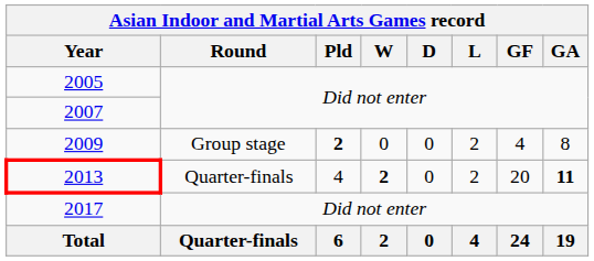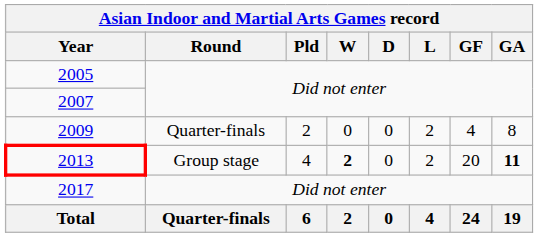2009 | Round: Group stage -> Quarter-finals
2009 | Pld: bold -> normal
2013 | Round: Quarter-finals -> Group stage
